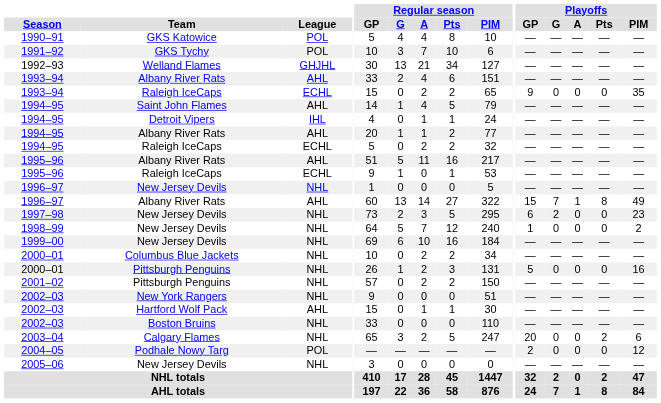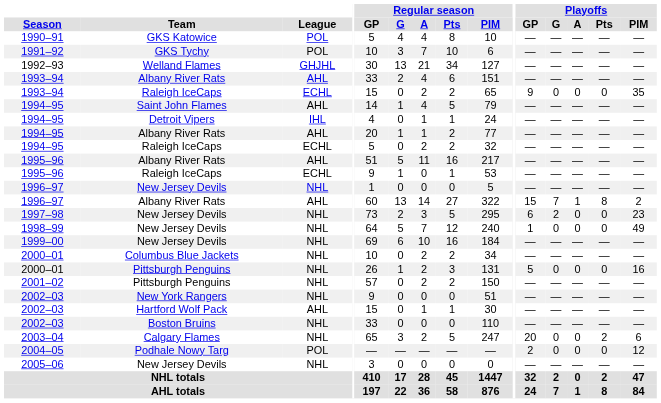1996–97 / Albany River Rats | Playoffs / PIM: 49 -> 2
1998–99 | Playoffs / PIM: 2 -> 49
